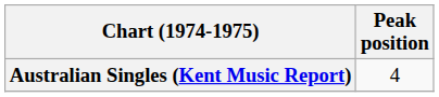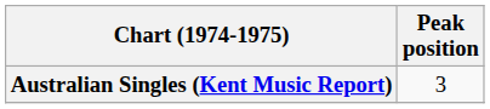Australian Singles (Kent Music Report) | Peak position: 4 -> 3
